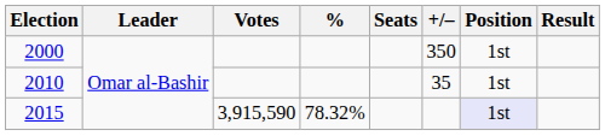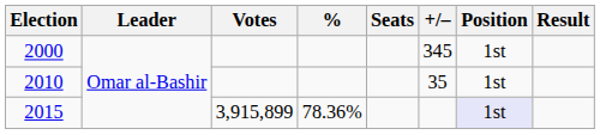2000 | +/–: 350 -> 345
2015 | Votes: 3,915,590 -> 3,915,899
2015 | %: 78.32% -> 78.36%
